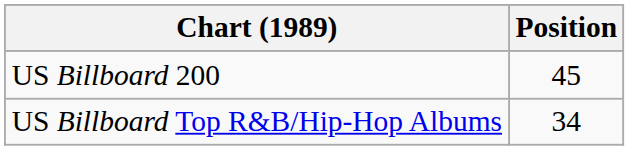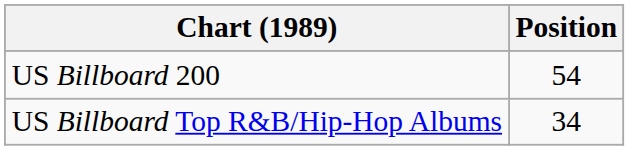US Billboard 200 | Position: 45 -> 54
